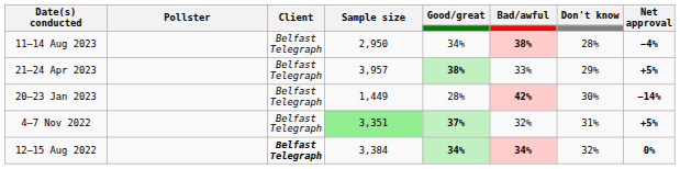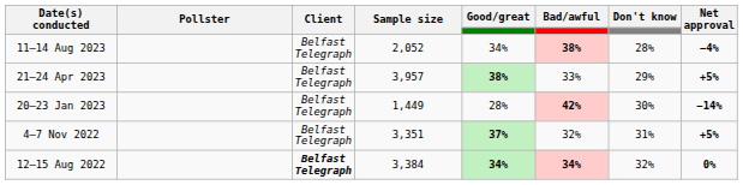11–14 Aug 2023 | Sample size: 2,950 -> 2,052
4–7 Nov 2022 | Sample size: lightgreen background -> no background
